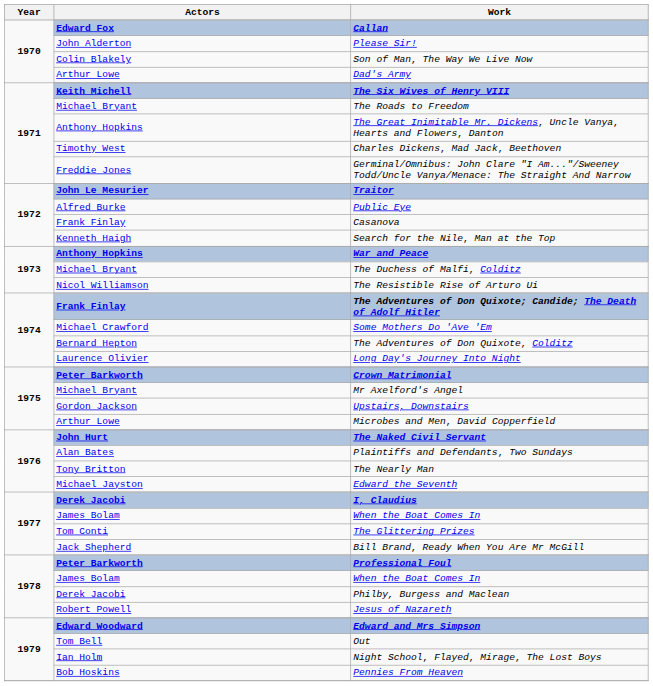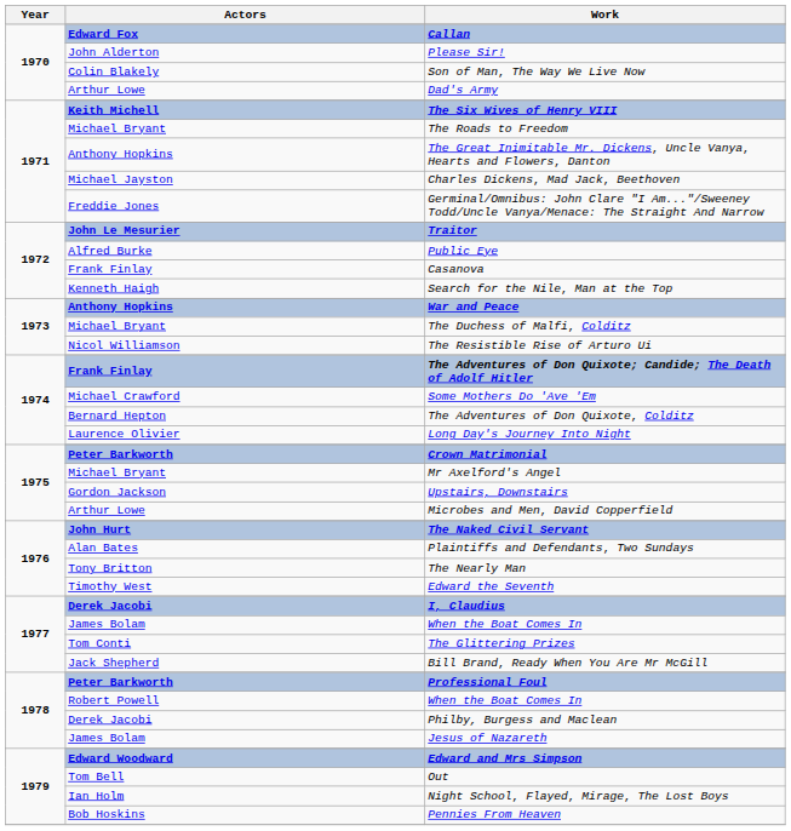Charles Dickens, Mad Jack, Beethoven | Actors: Timothy West -> Michael Jayston
Edward the Seventh | Actors: Michael Jayston -> Timothy West
1978 / When the Boat Comes In | Actors: James Bolam -> Robert Powell
Jesus of Nazareth | Actors: Robert Powell -> James Bolam
